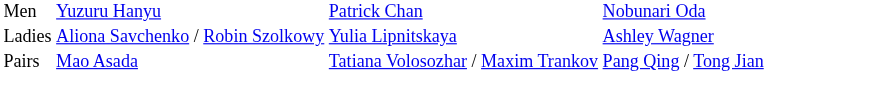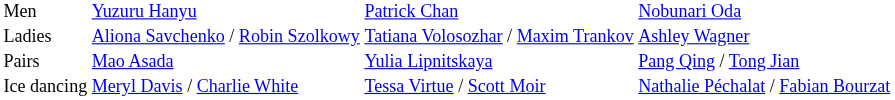Ladies | column 3: Yulia Lipnitskaya -> Tatiana Volosozhar / Maxim Trankov
Pairs | column 3: Tatiana Volosozhar / Maxim Trankov -> Yulia Lipnitskaya
+ row: Ice dancing | Meryl Davis / Charlie White | Tessa Virtue / Scott Moir | Nathalie Péchalat / Fabian Bourzat
